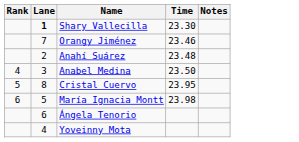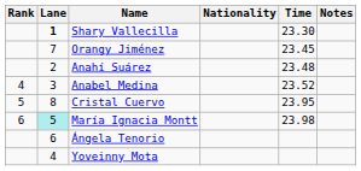+ column: Nationality
Orangy Jiménez | Time: 23.46 -> 23.45
Anabel Medina | Time: 23.50 -> 23.52
María Ignacia Montt | Lane: no background -> paleturquoise background
